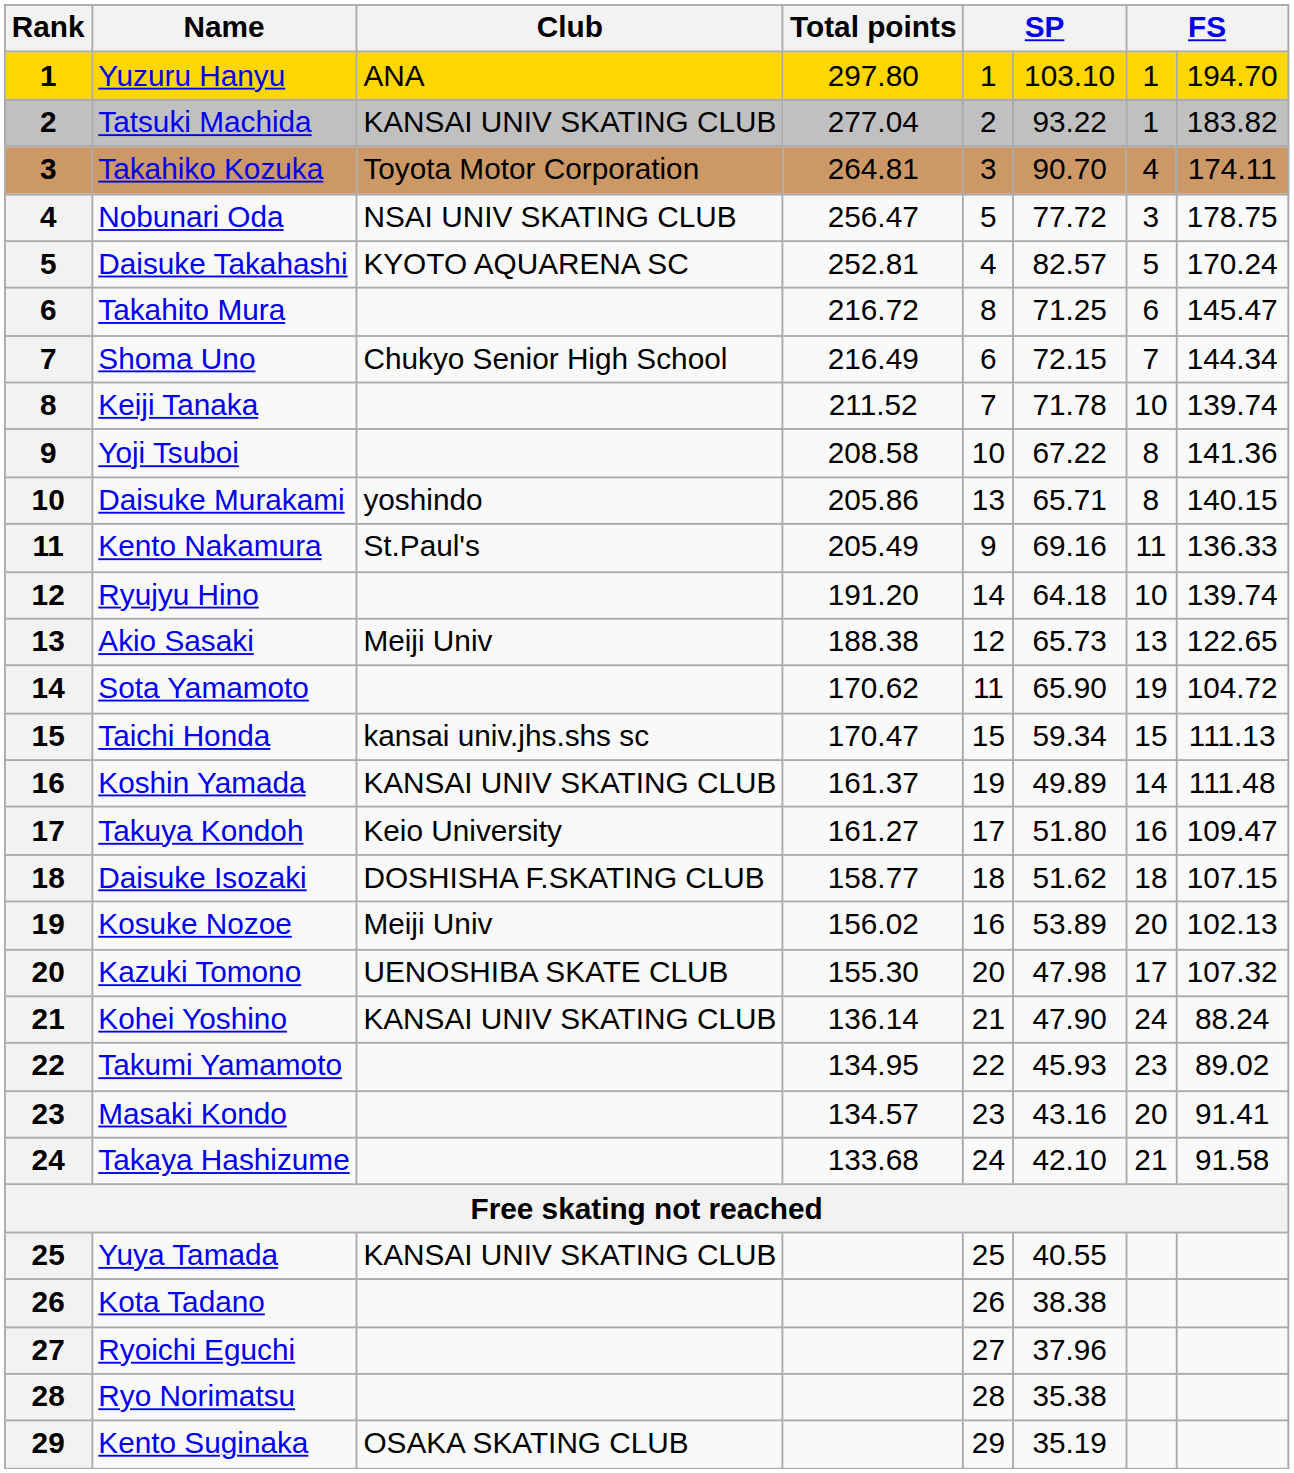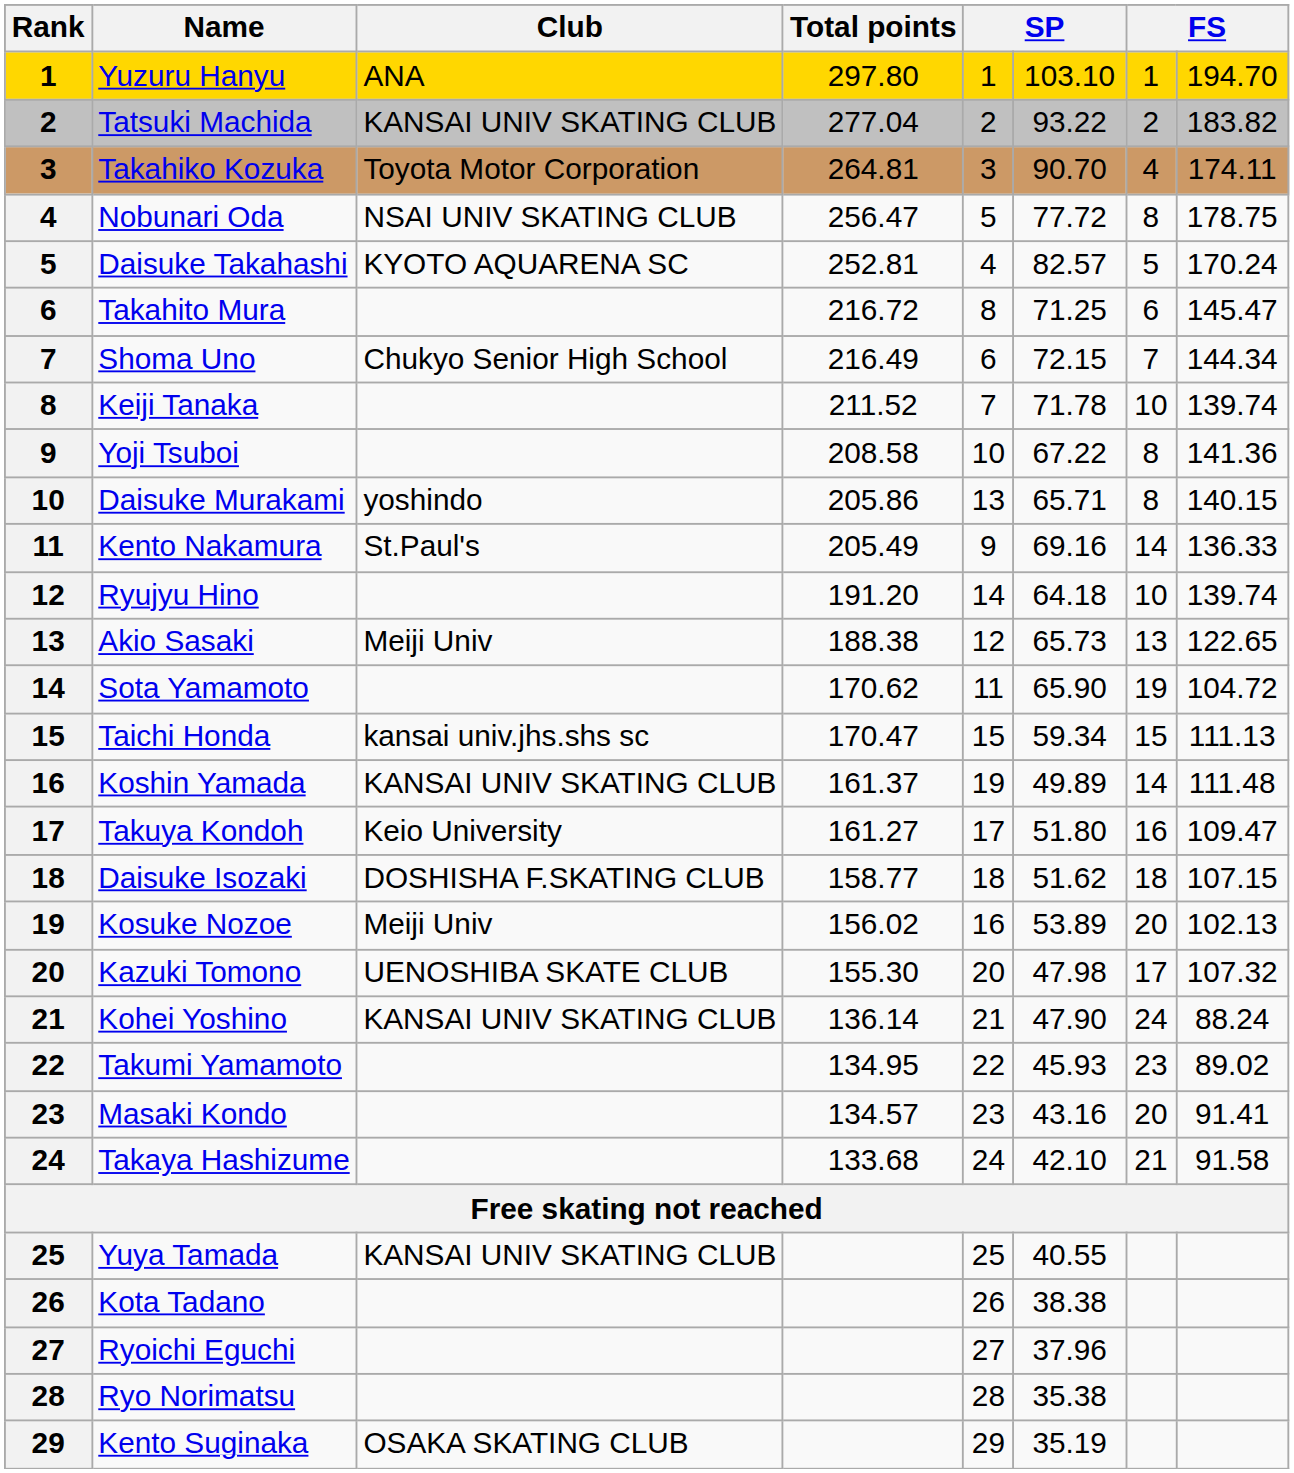Tatsuki Machida | column 7: 1 -> 2
Nobunari Oda | column 7: 3 -> 8
Kento Nakamura | column 7: 11 -> 14
